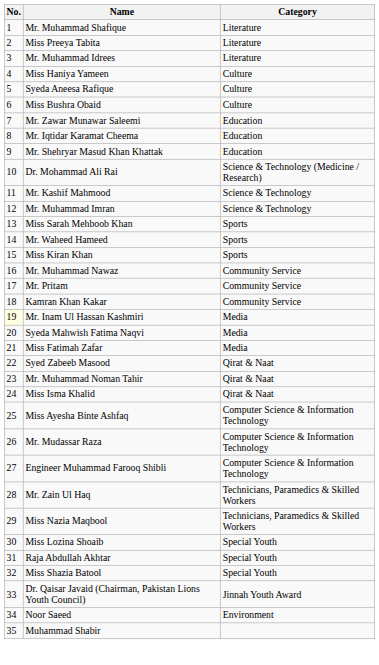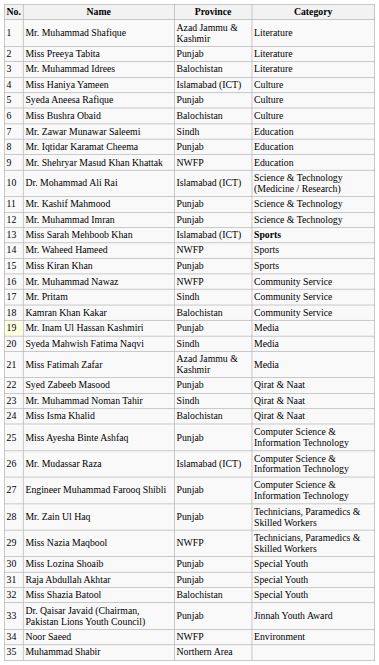+ column: Province | Azad Jammu & Kashmir | Punjab | Balochistan | Islamabad (ICT) | Punjab | Balochistan | Sindh | Punjab | NWFP | Islamabad (ICT) | Punjab | Punjab | Islamabad (ICT) | NWFP | Punjab | NWFP | Sindh | Balochistan | Punjab | Sindh | Azad Jammu & Kashmir | Punjab | Sindh | Balochistan | Punjab | Islamabad (ICT) | Punjab | Punjab | NWFP | Punjab | Punjab | Balochistan | Punjab | NWFP | Northern Area
Miss Sarah Mehboob Khan | Category: normal -> bold
